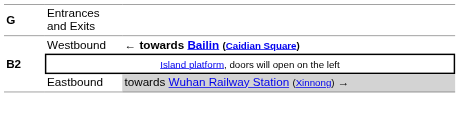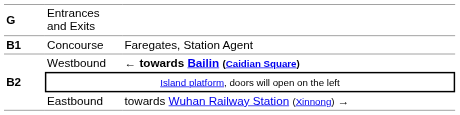+ row: B1 | Concourse | Faregates, Station Agent
Eastbound | column 3: lightgrey background -> no background
